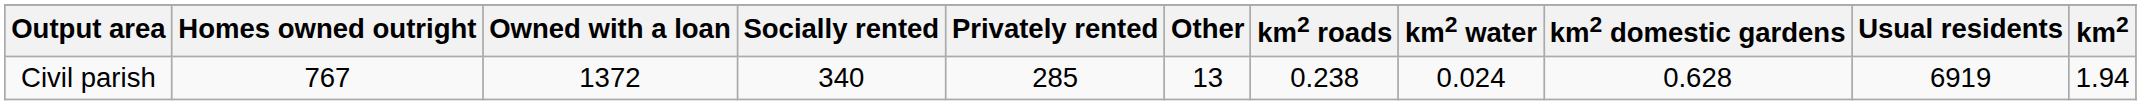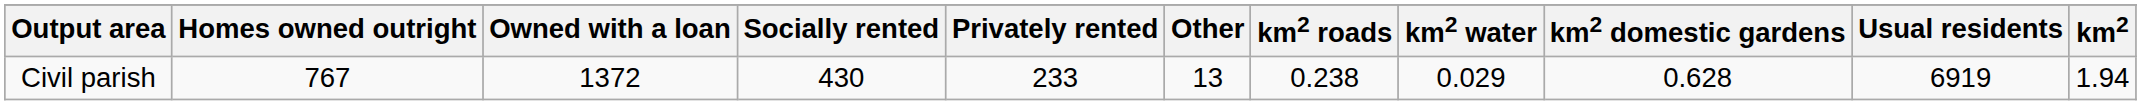Civil parish | Socially rented: 340 -> 430
Civil parish | Privately rented: 285 -> 233
Civil parish | km2 water: 0.024 -> 0.029
